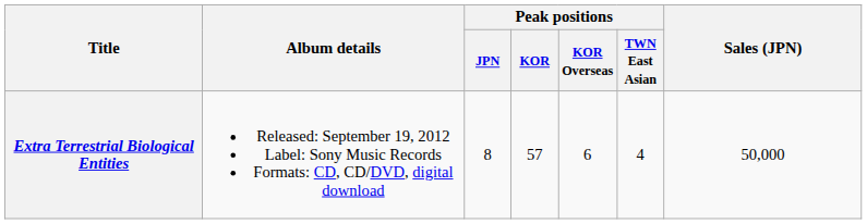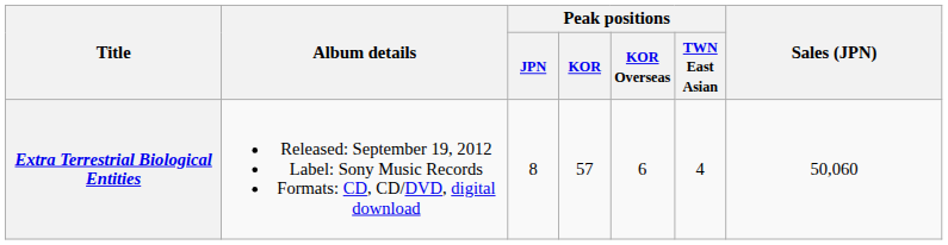Extra Terrestrial Biological Entities | Sales (JPN): 50,000 -> 50,060
